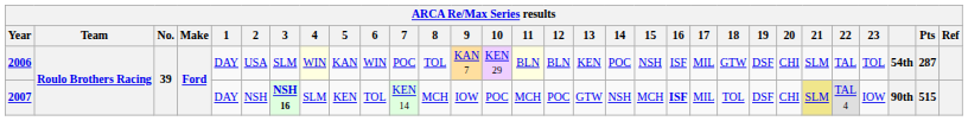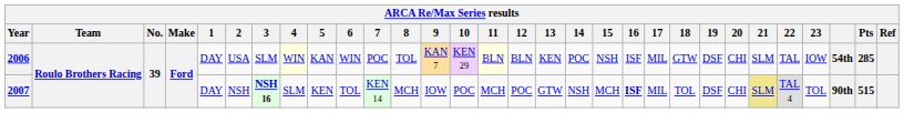2006 | 23: TOL -> IOW
2006 | Pts: 287 -> 285
2007 | 23: IOW -> TOL
